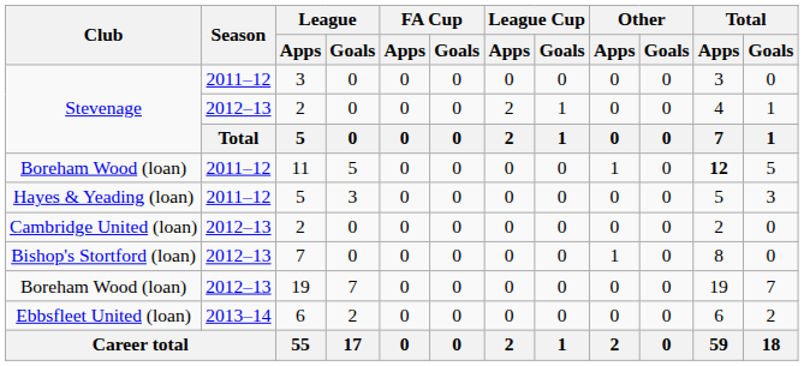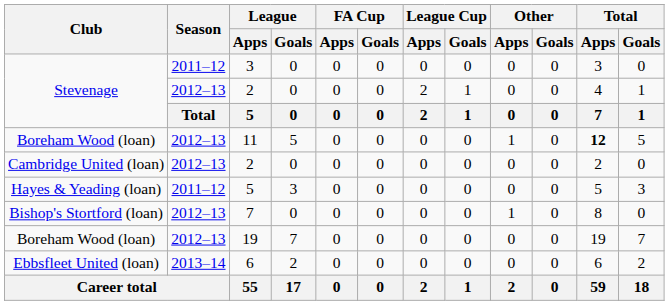11 | Season: 2011–12 -> 2012–13
rows swapped: Hayes & Yeading (loan) / 5 <-> Cambridge United (loan) / 2
